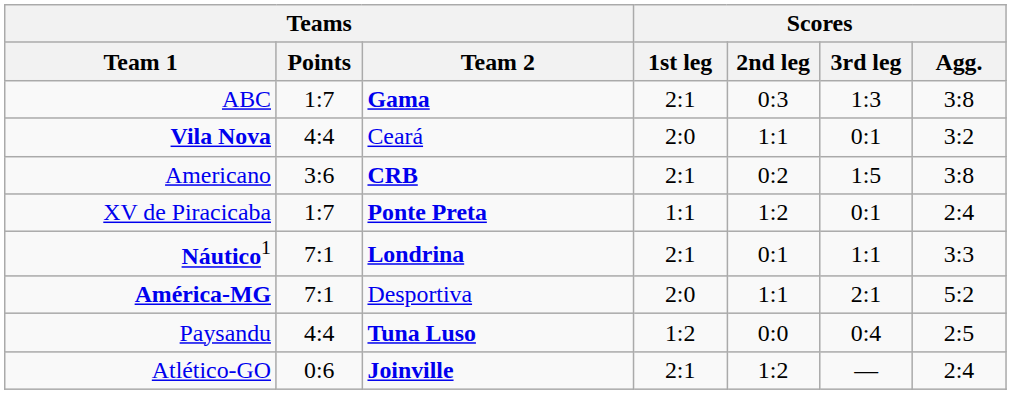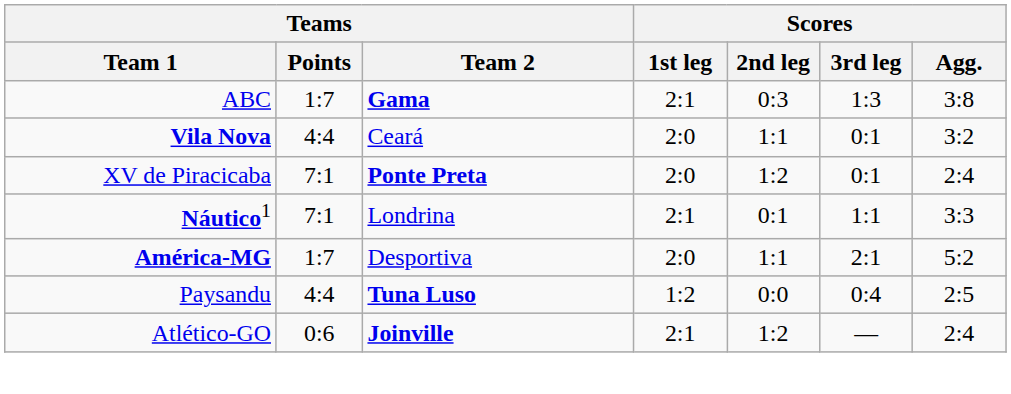- row: Americano | 3:6 | CRB | 2:1 | 0:2 | 1:5 | 3:8
XV de Piracicaba | Teams / Points: 1:7 -> 7:1
XV de Piracicaba | Scores / 1st leg: 1:1 -> 2:0
Náutico1 | Teams / Team 2: bold -> normal
América-MG | Teams / Points: 7:1 -> 1:7
